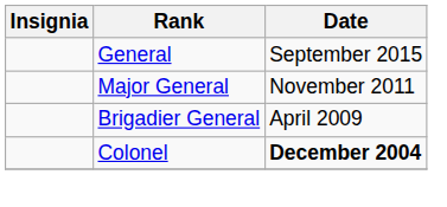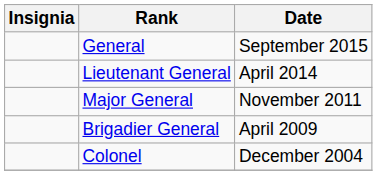+ row: Lieutenant General | April 2014
Colonel | Date: bold -> normal
